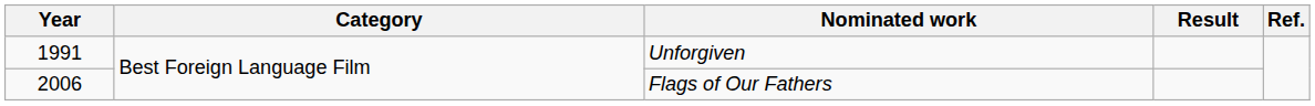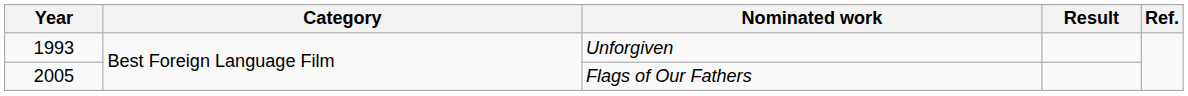Unforgiven | Year: 1991 -> 1993
Flags of Our Fathers | Year: 2006 -> 2005
